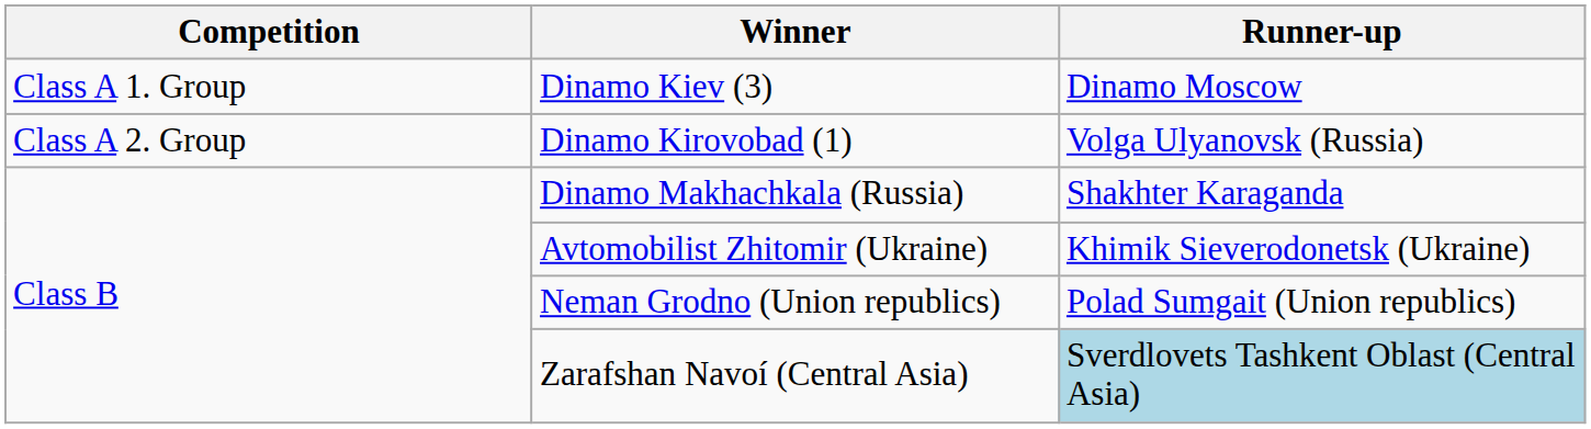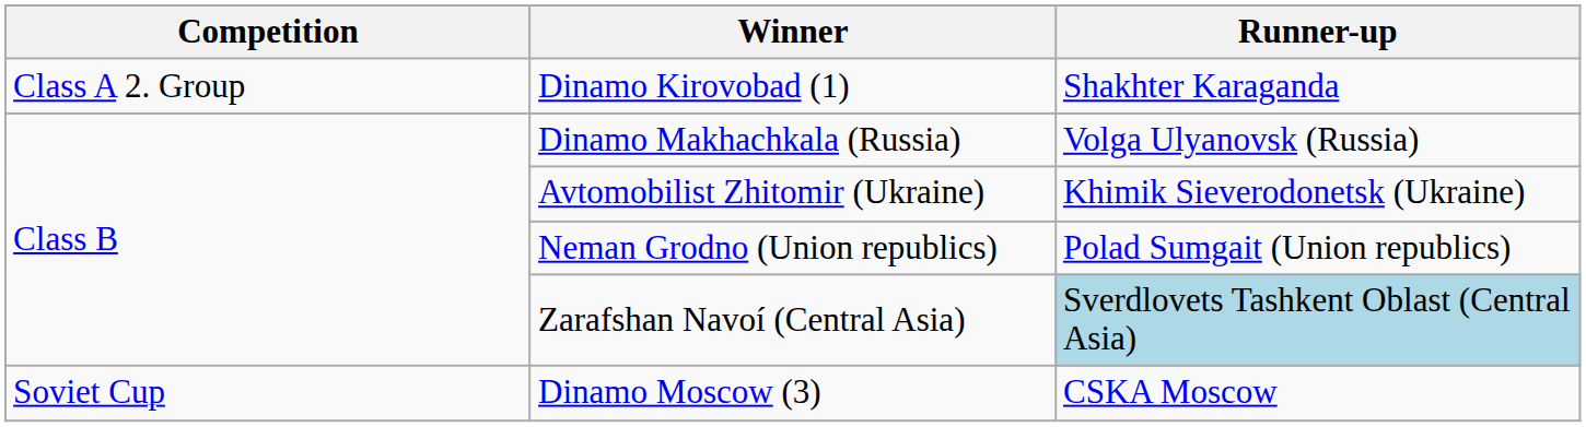- row: Class A 1. Group | Dinamo Kiev (3) | Dinamo Moscow
Dinamo Kirovobad (1) | Runner-up: Volga Ulyanovsk (Russia) -> Shakhter Karaganda
Dinamo Makhachkala (Russia) | Runner-up: Shakhter Karaganda -> Volga Ulyanovsk (Russia)
+ row: Soviet Cup | Dinamo Moscow (3) | CSKA Moscow
